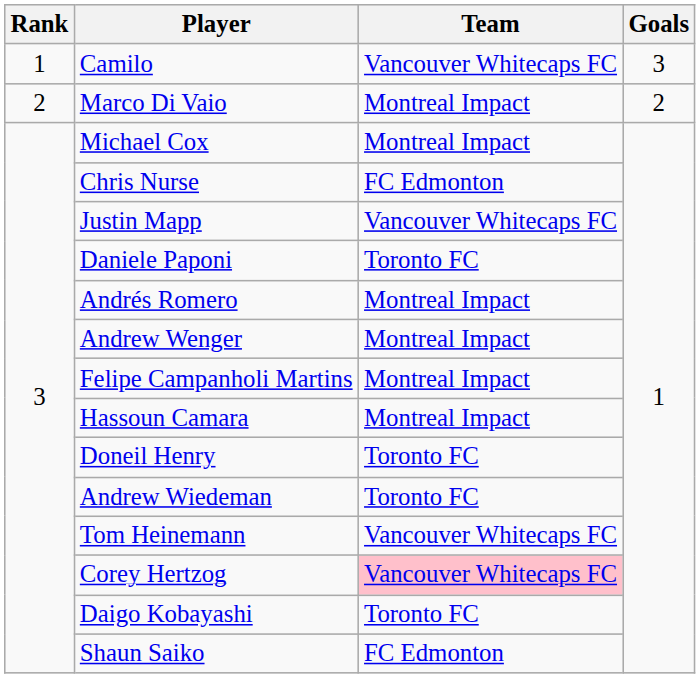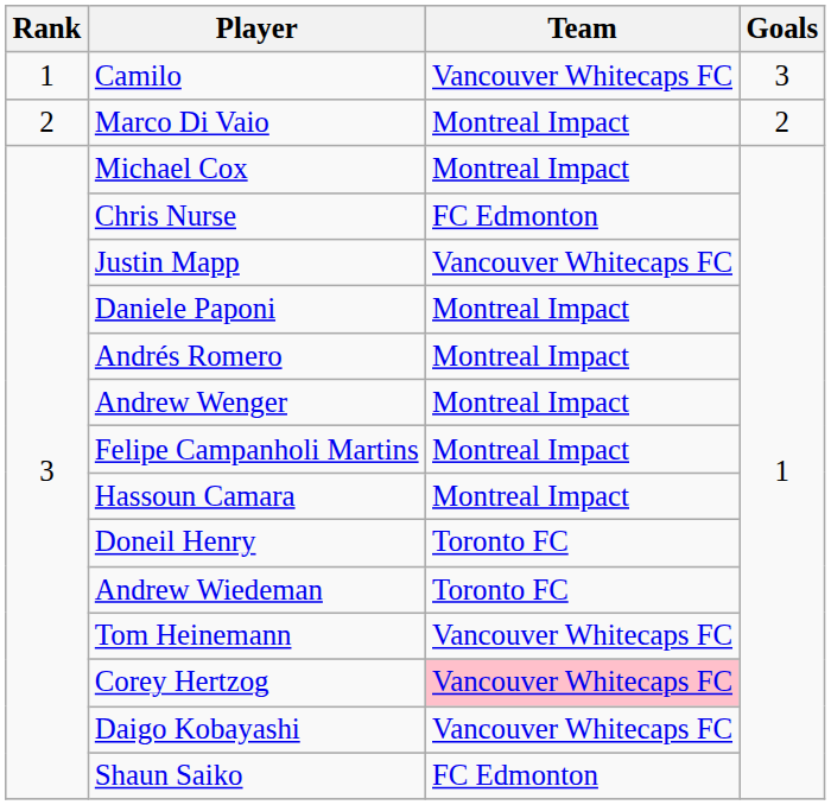Daniele Paponi | Team: Toronto FC -> Montreal Impact
Daigo Kobayashi | Team: Toronto FC -> Vancouver Whitecaps FC
